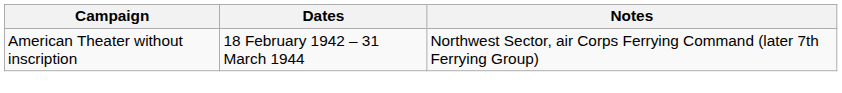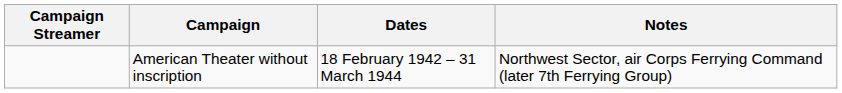+ column: Campaign Streamer
